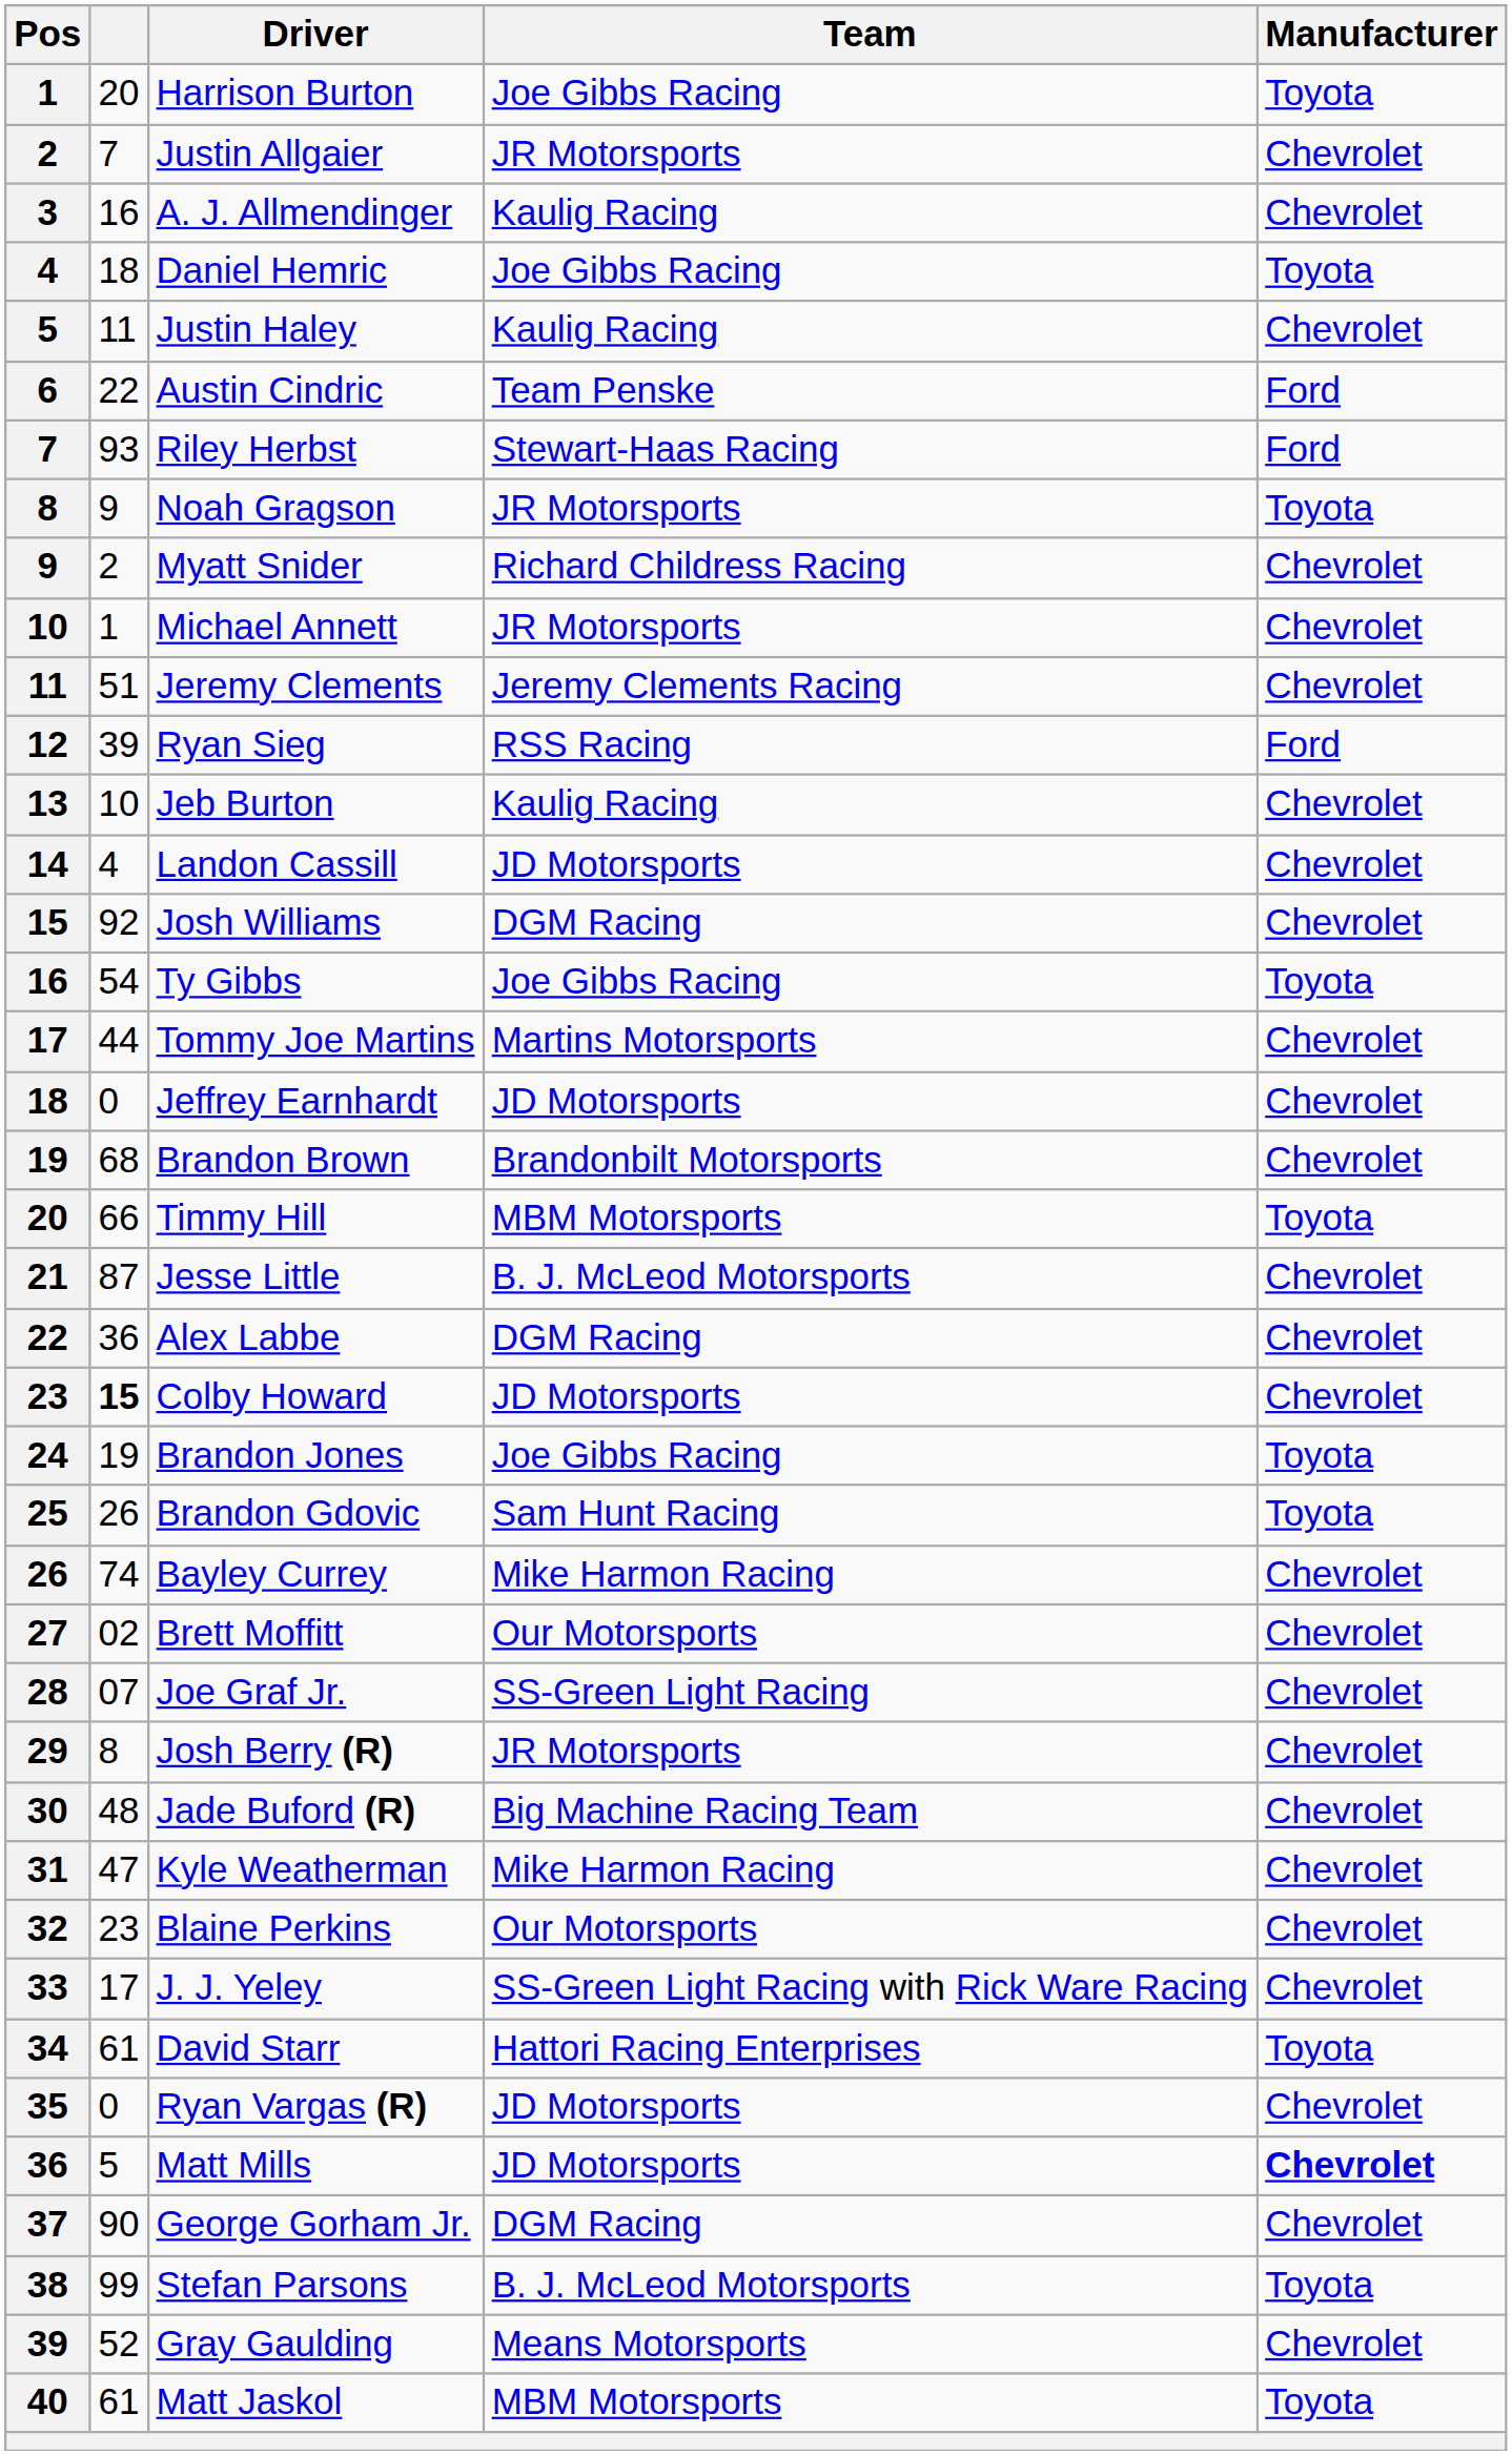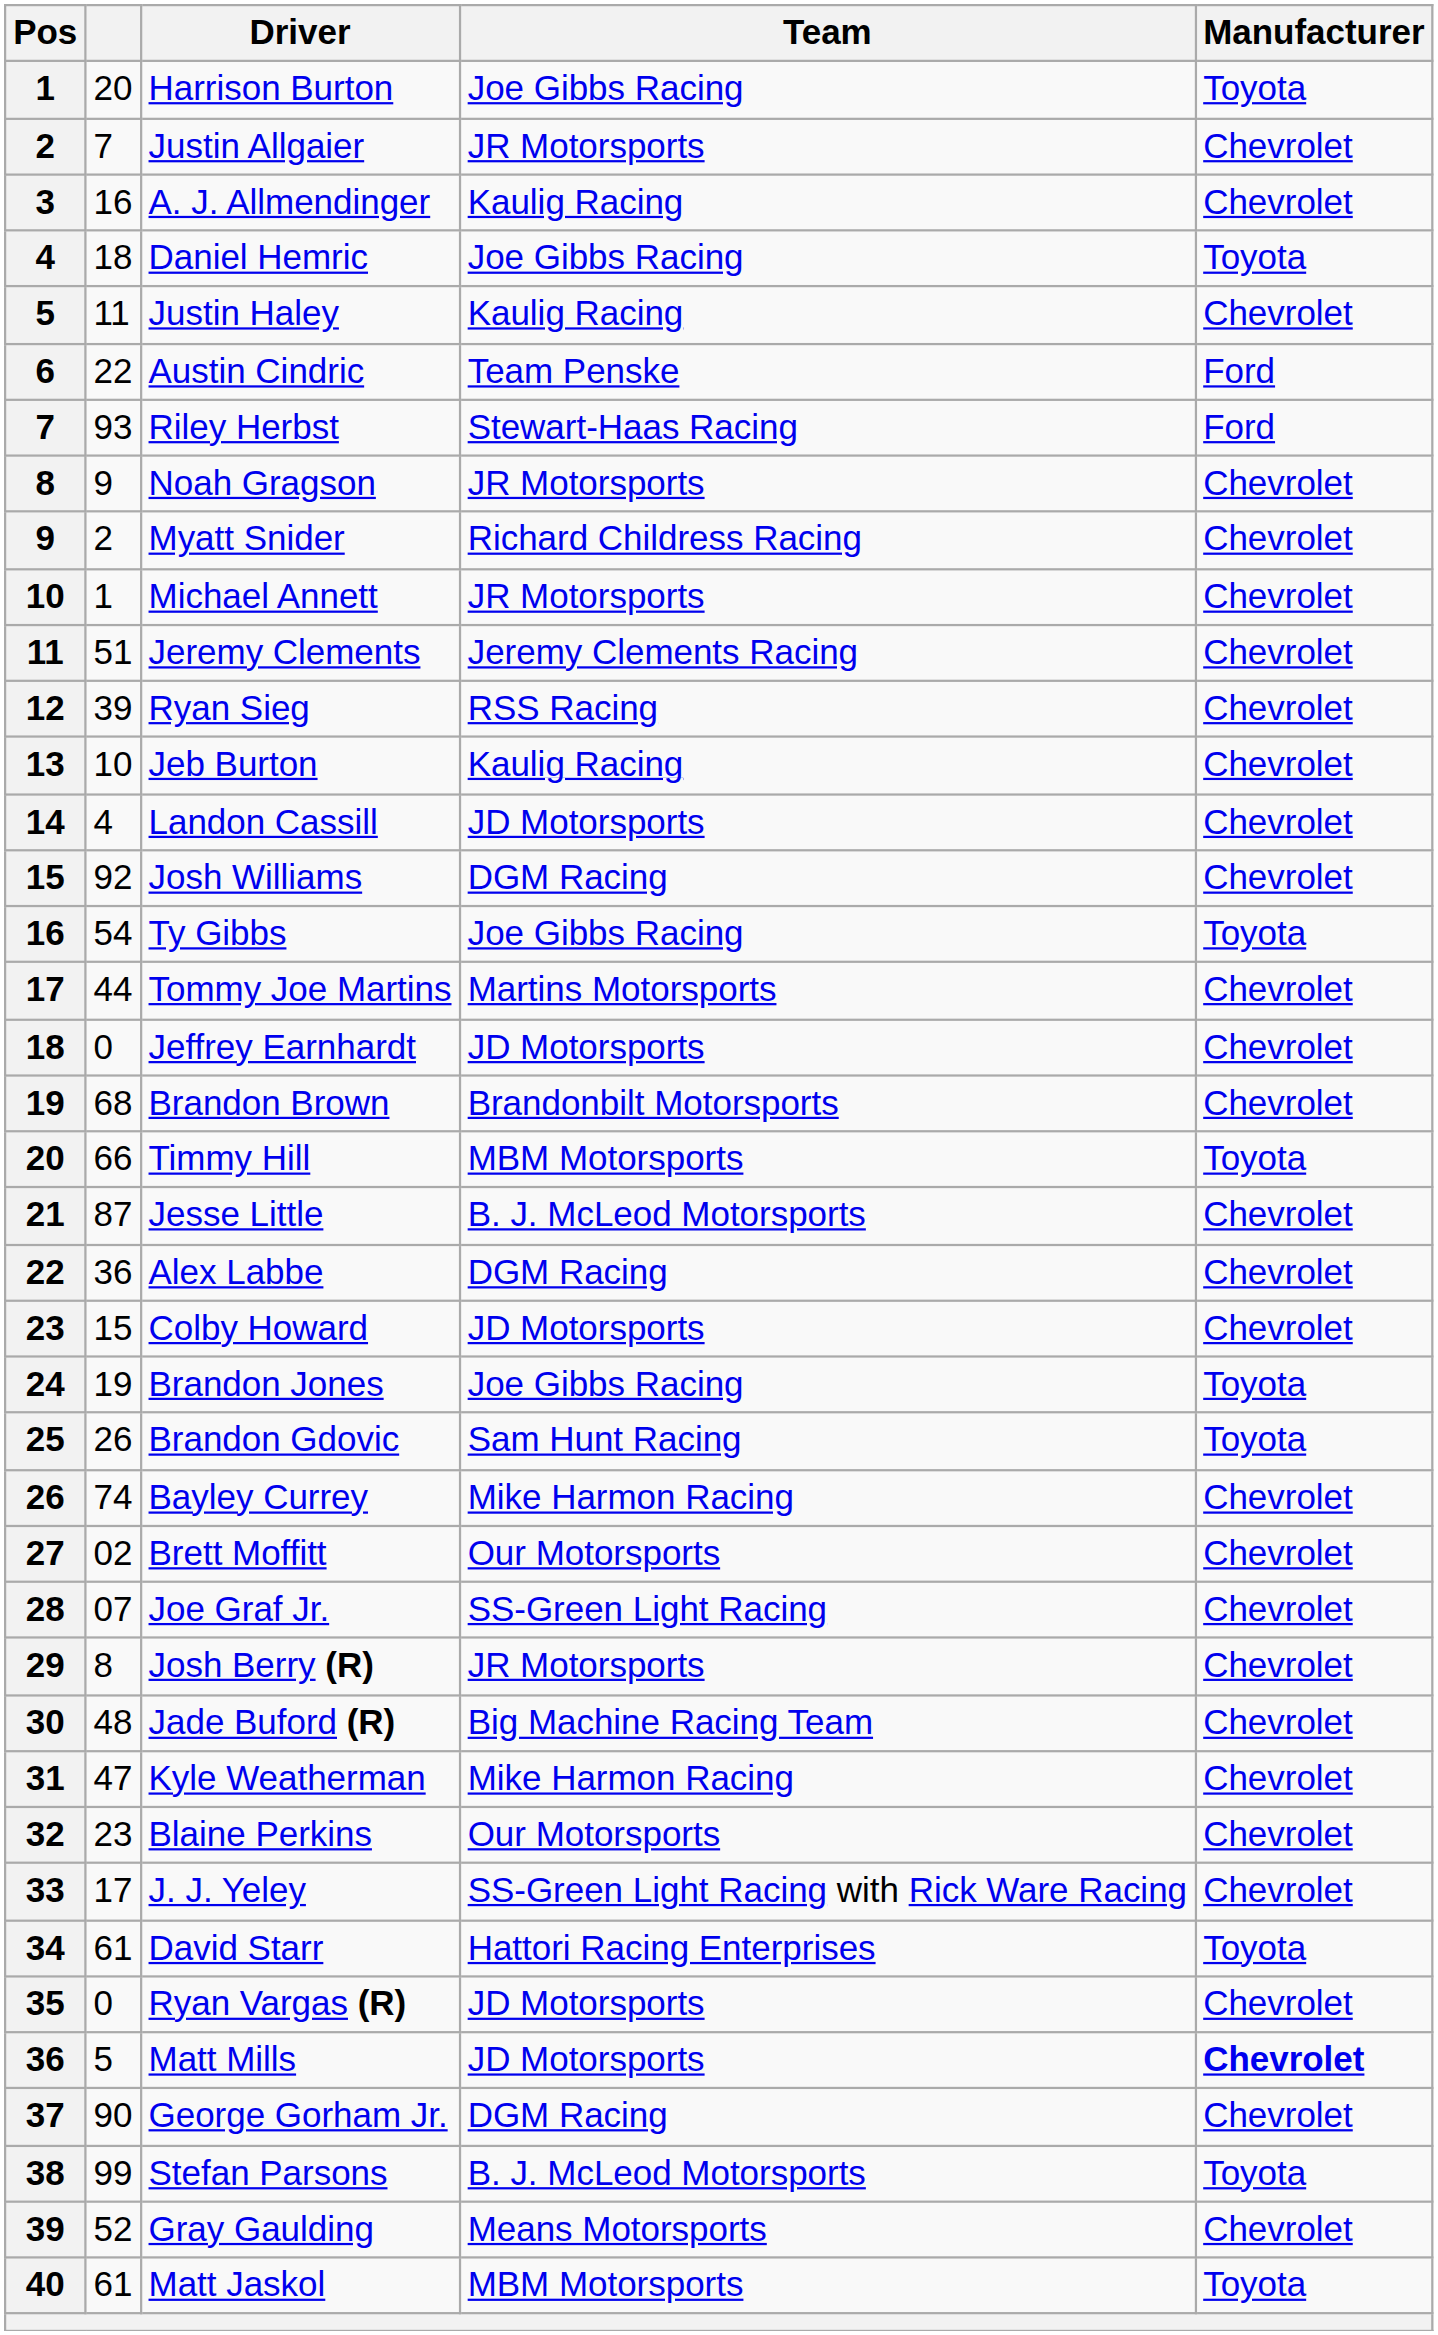Noah Gragson | Manufacturer: Toyota -> Chevrolet
Ryan Sieg | Manufacturer: Ford -> Chevrolet
Colby Howard | column 2: bold -> normal
